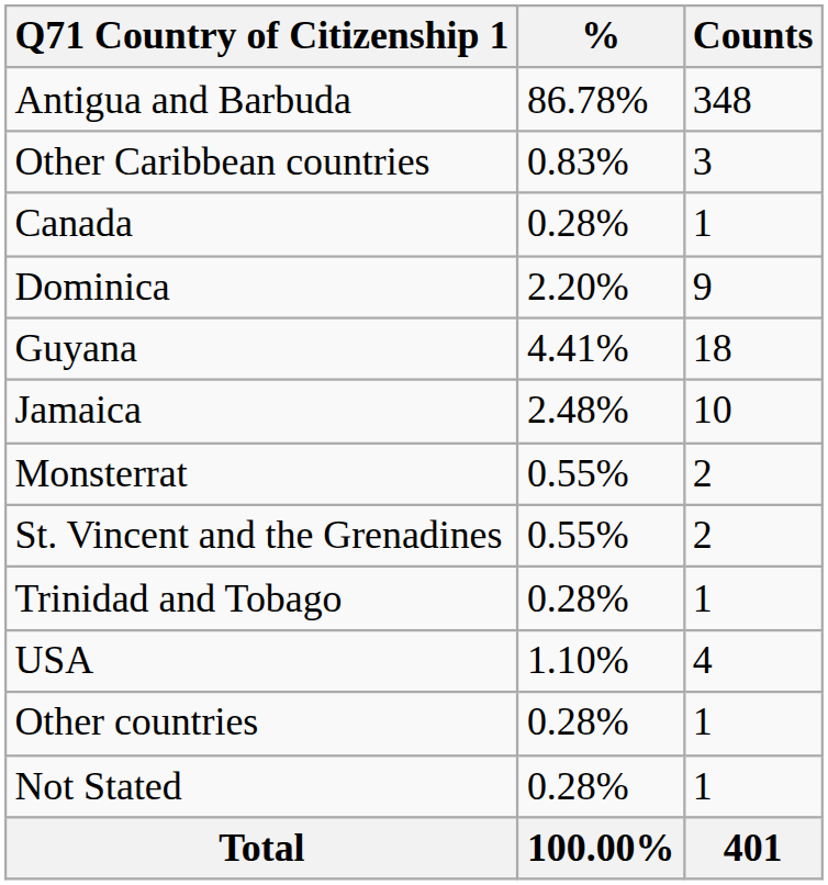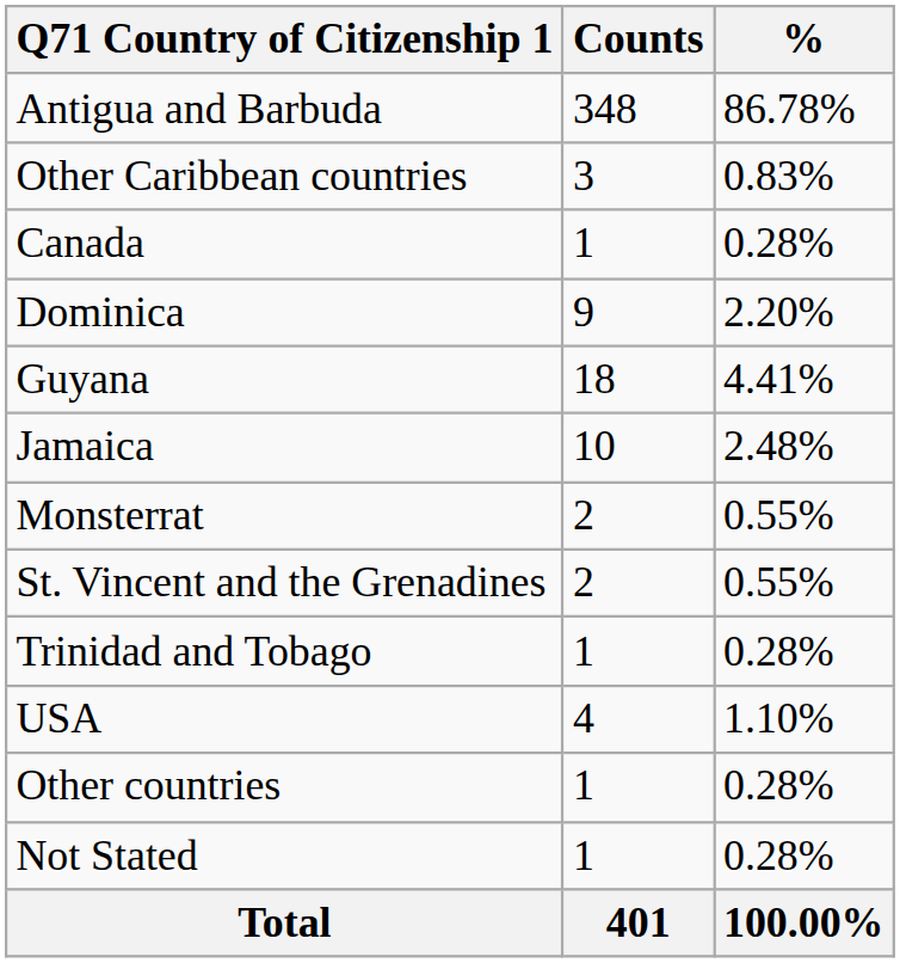columns swapped: Counts <-> %
